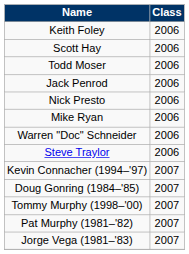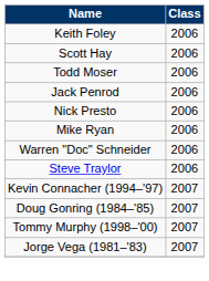- row: Pat Murphy (1981–'82) | 2007
